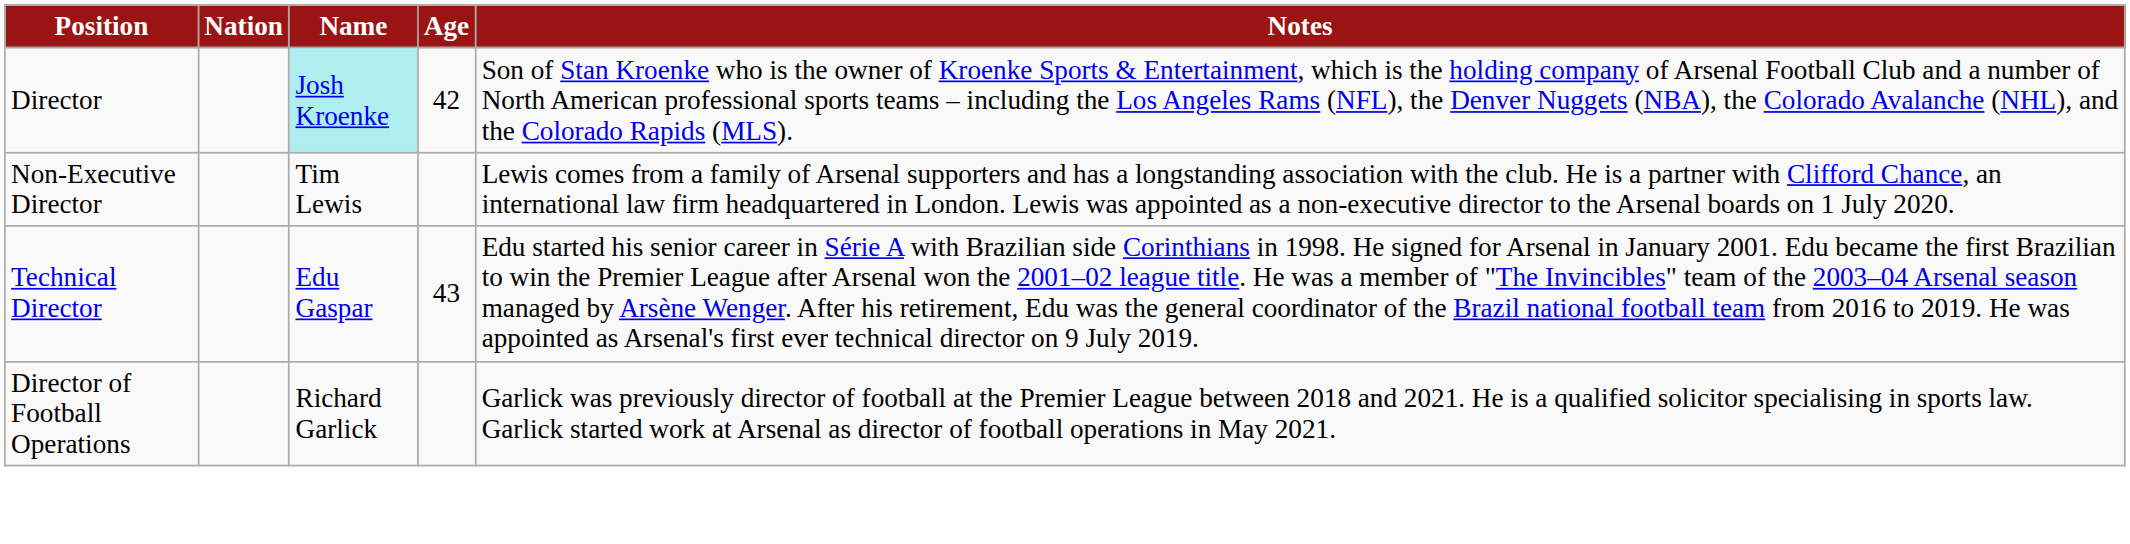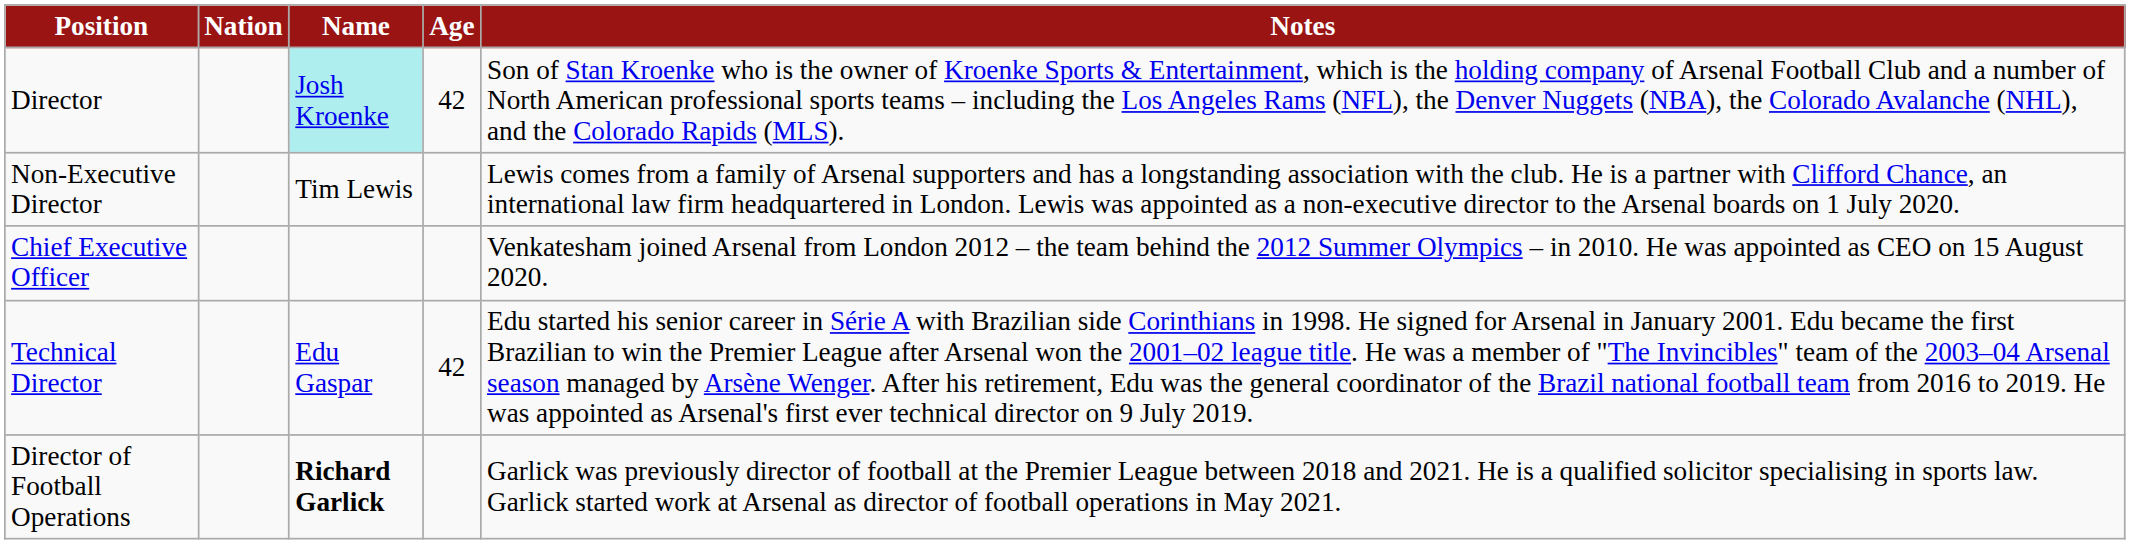+ row: Chief Executive Officer | Venkatesham joined Arsenal from London 2012 – the team behind the 2012 Summer Olympics – in 2010. He was appointed as CEO on 15 August 2020.
Technical Director | Age: 43 -> 42
Director of Football Operations | Name: normal -> bold
